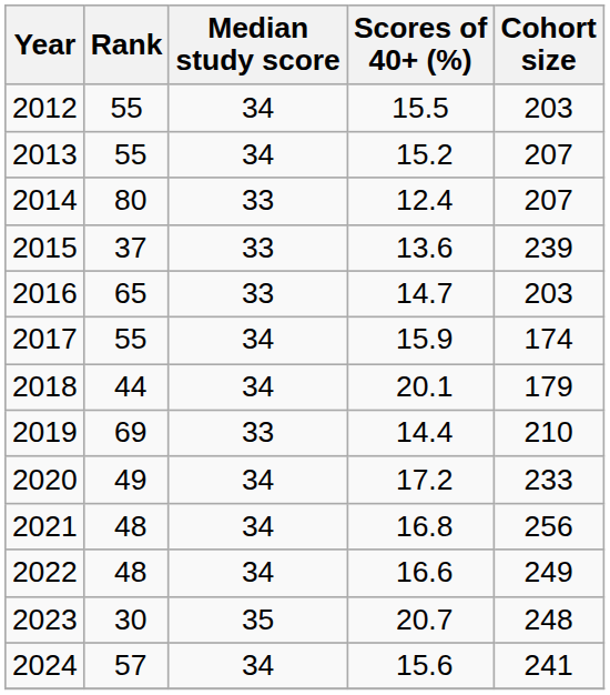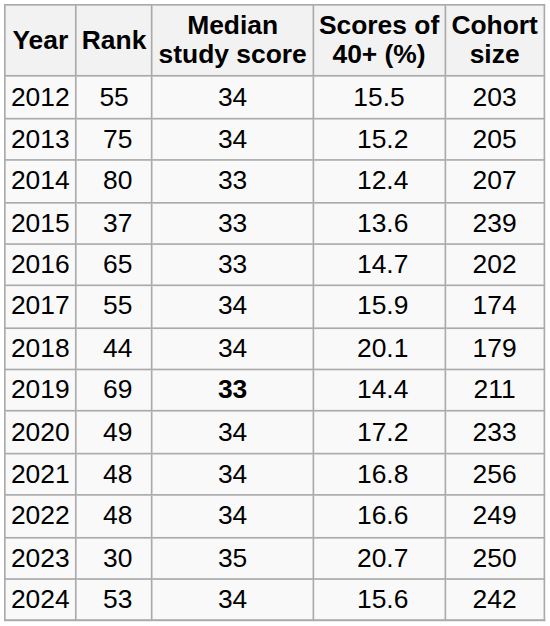2013 | Rank: 55 -> 75
2013 | Cohort size: 207 -> 205
2016 | Cohort size: 203 -> 202
2019 | Median study score: normal -> bold
2019 | Cohort size: 210 -> 211
2023 | Cohort size: 248 -> 250
2024 | Rank: 57 -> 53
2024 | Cohort size: 241 -> 242
